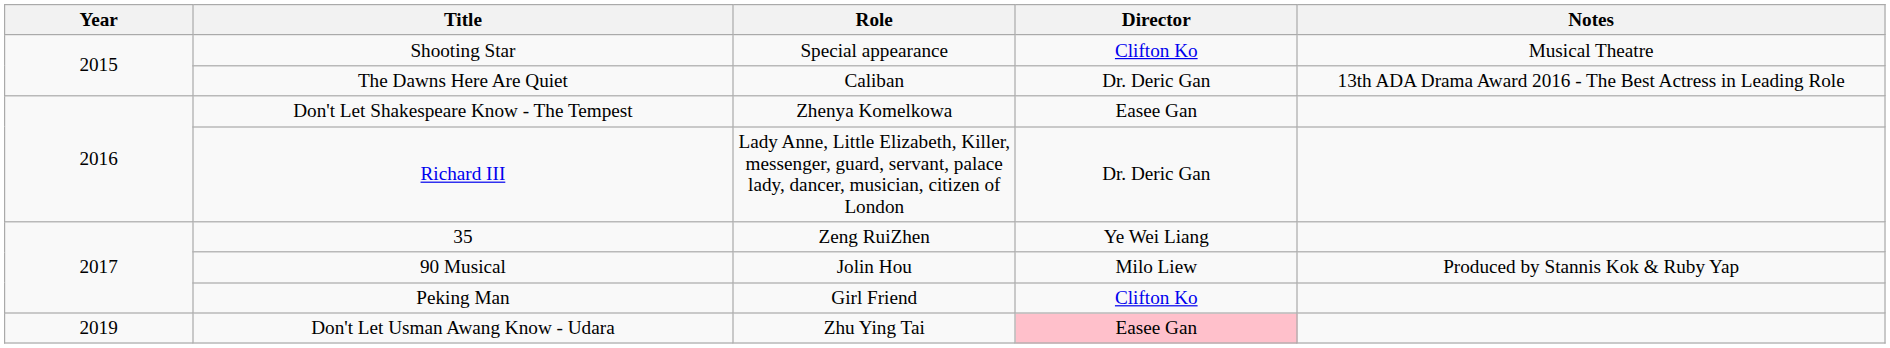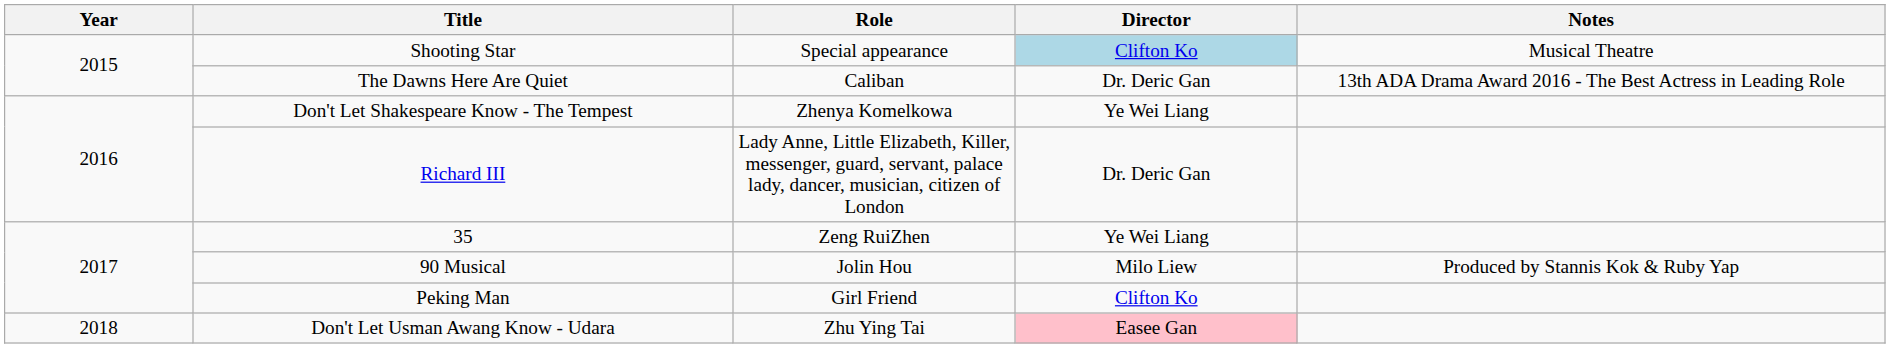Shooting Star | Director: no background -> lightblue background
Don't Let Shakespeare Know - The Tempest | Director: Easee Gan -> Ye Wei Liang
Don't Let Usman Awang Know - Udara | Year: 2019 -> 2018
